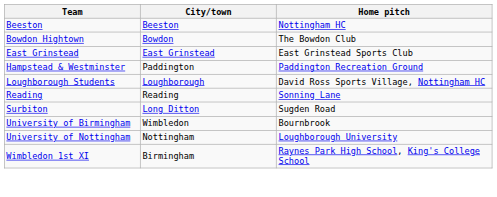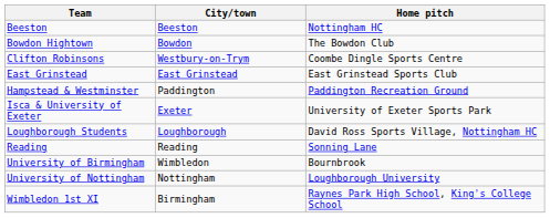+ row: Clifton Robinsons | Westbury-on-Trym | Coombe Dingle Sports Centre
+ row: Isca & University of Exeter | Exeter | University of Exeter Sports Park
- row: Surbiton | Long Ditton | Sugden Road
